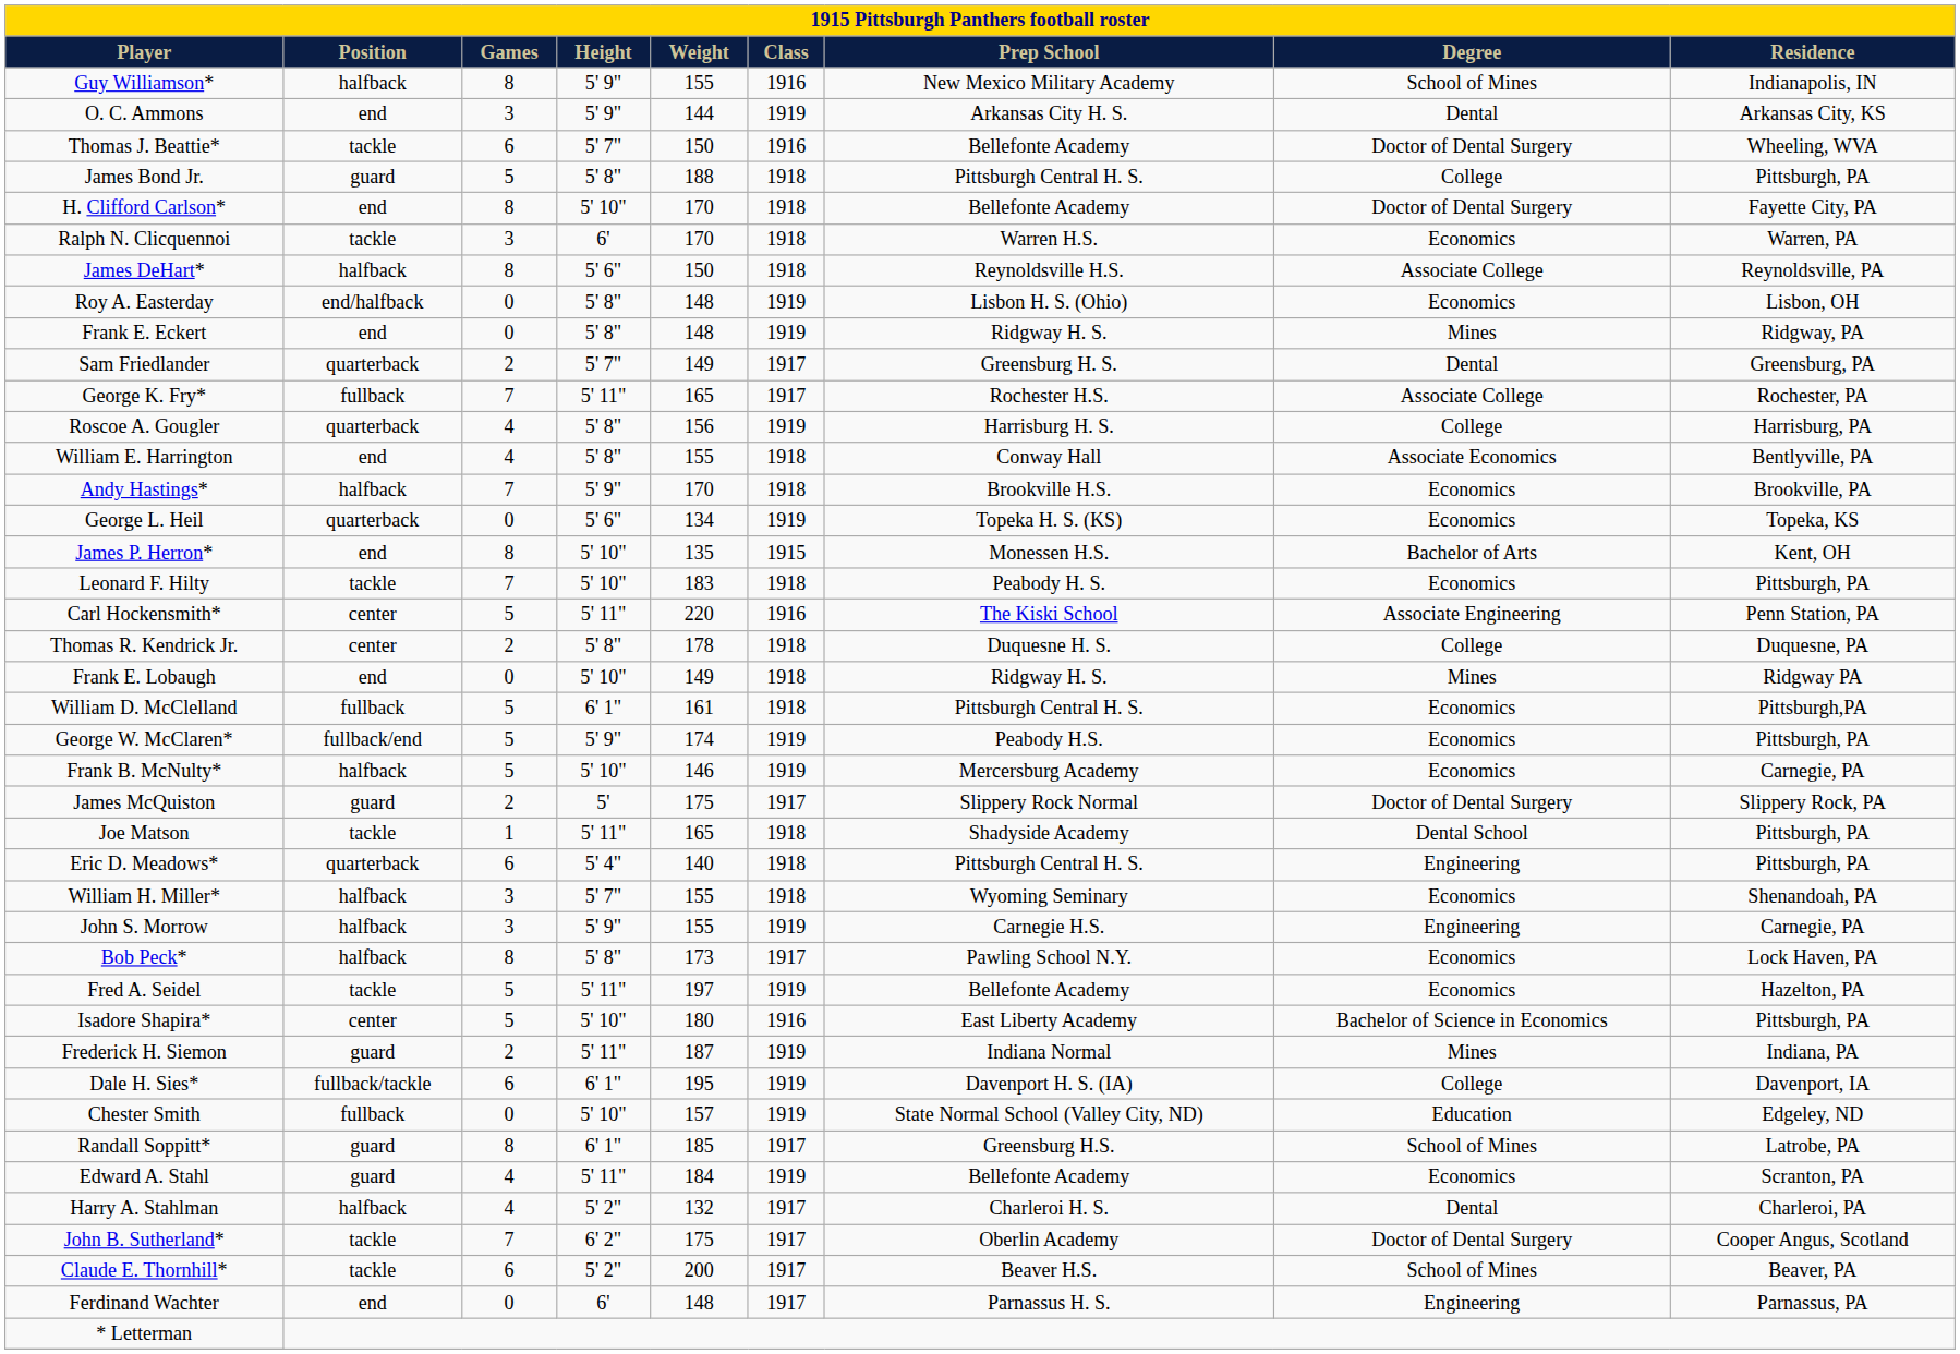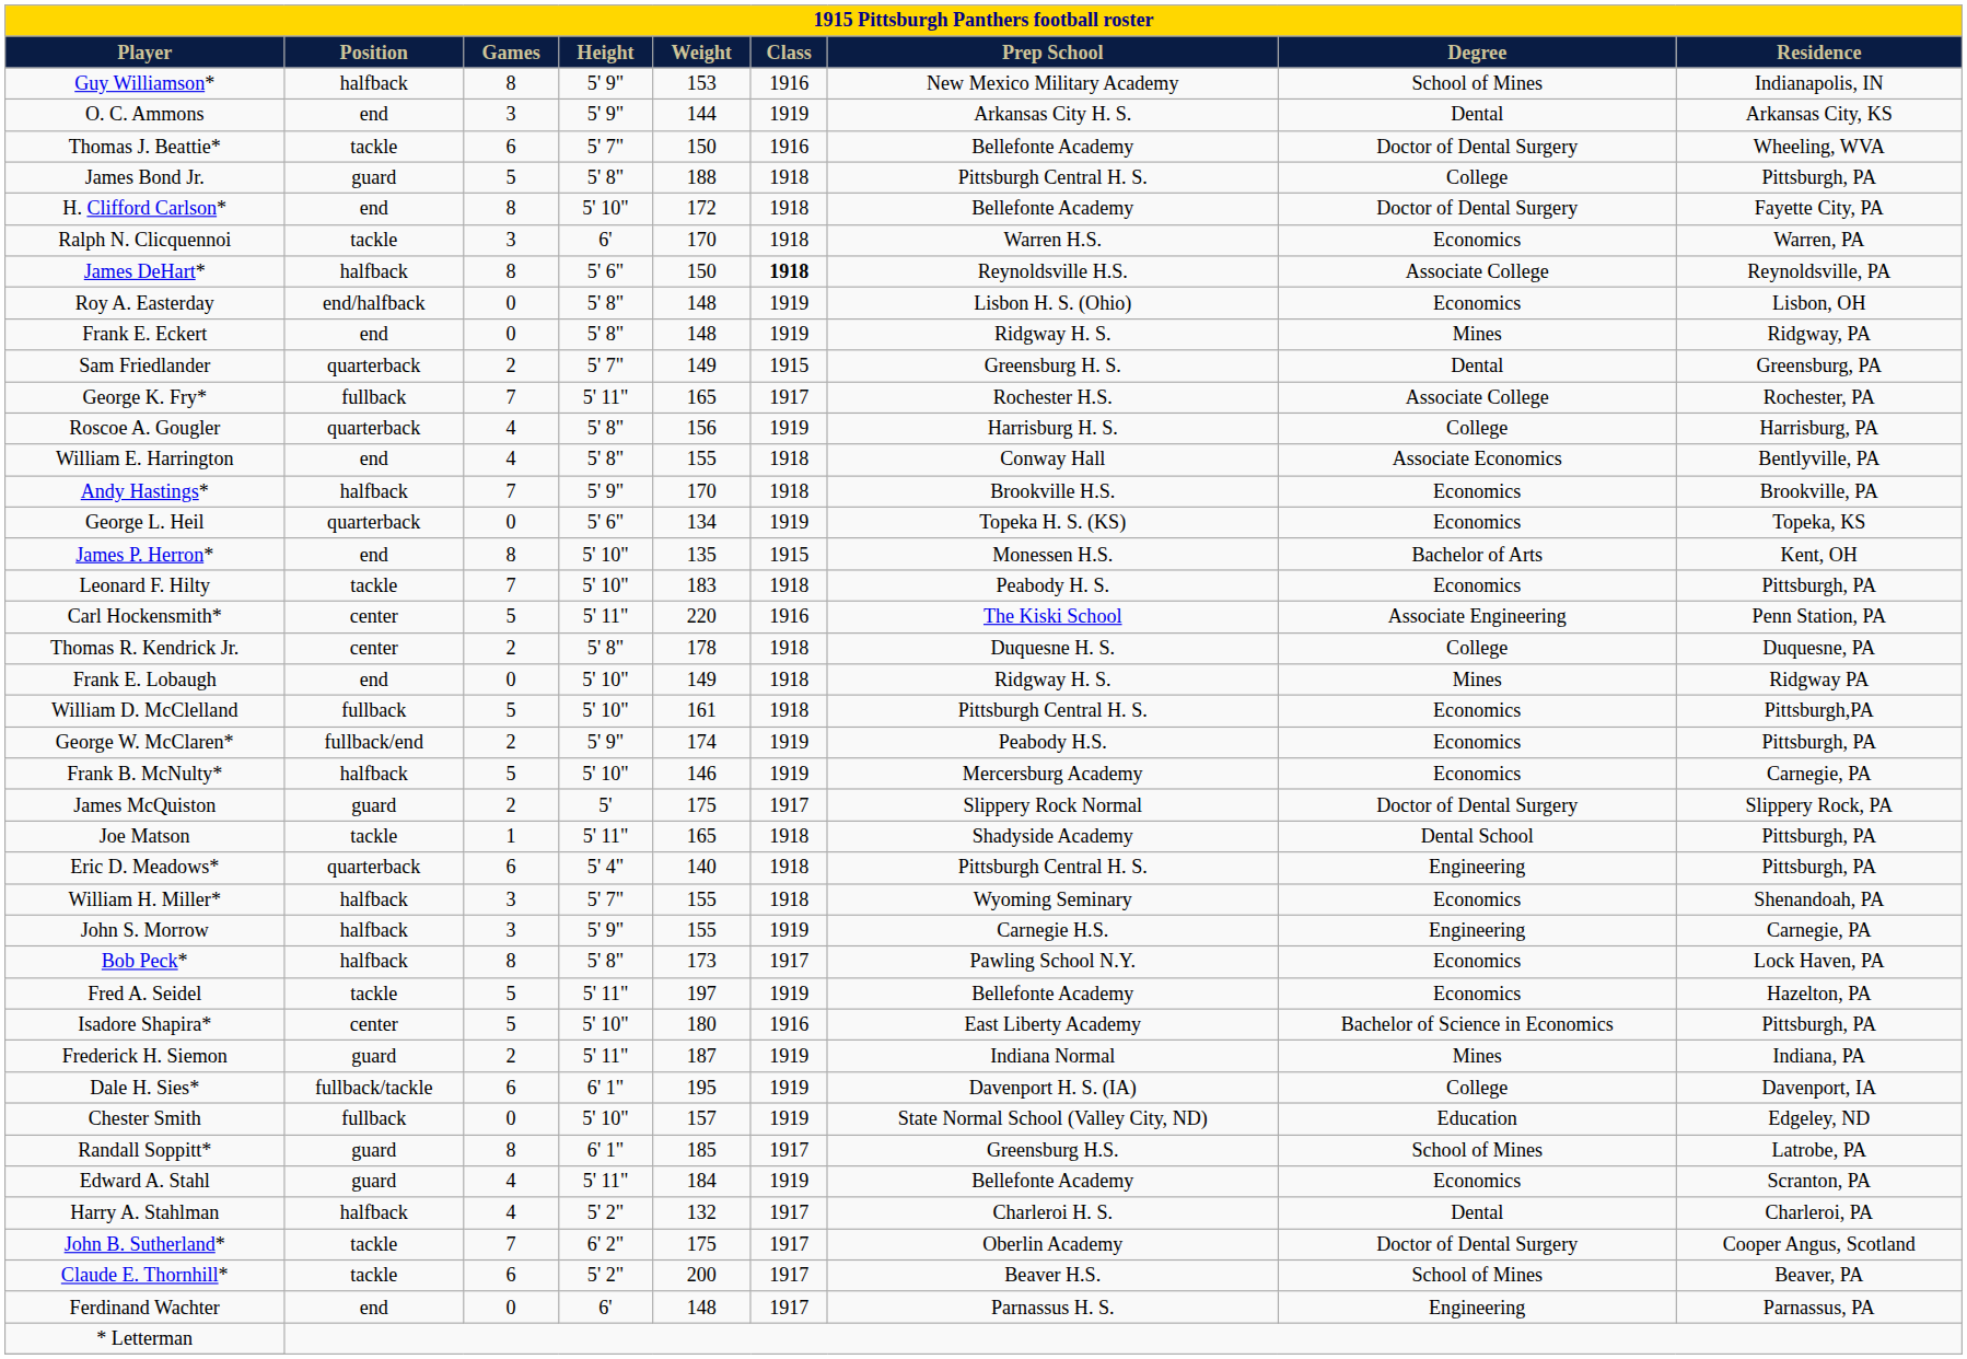Guy Williamson* | Weight: 155 -> 153
H. Clifford Carlson* | Weight: 170 -> 172
James DeHart* | Class: normal -> bold
Sam Friedlander | Class: 1917 -> 1915
William D. McClelland | Height: 6' 1" -> 5' 10"
George W. McClaren* | Games: 5 -> 2
